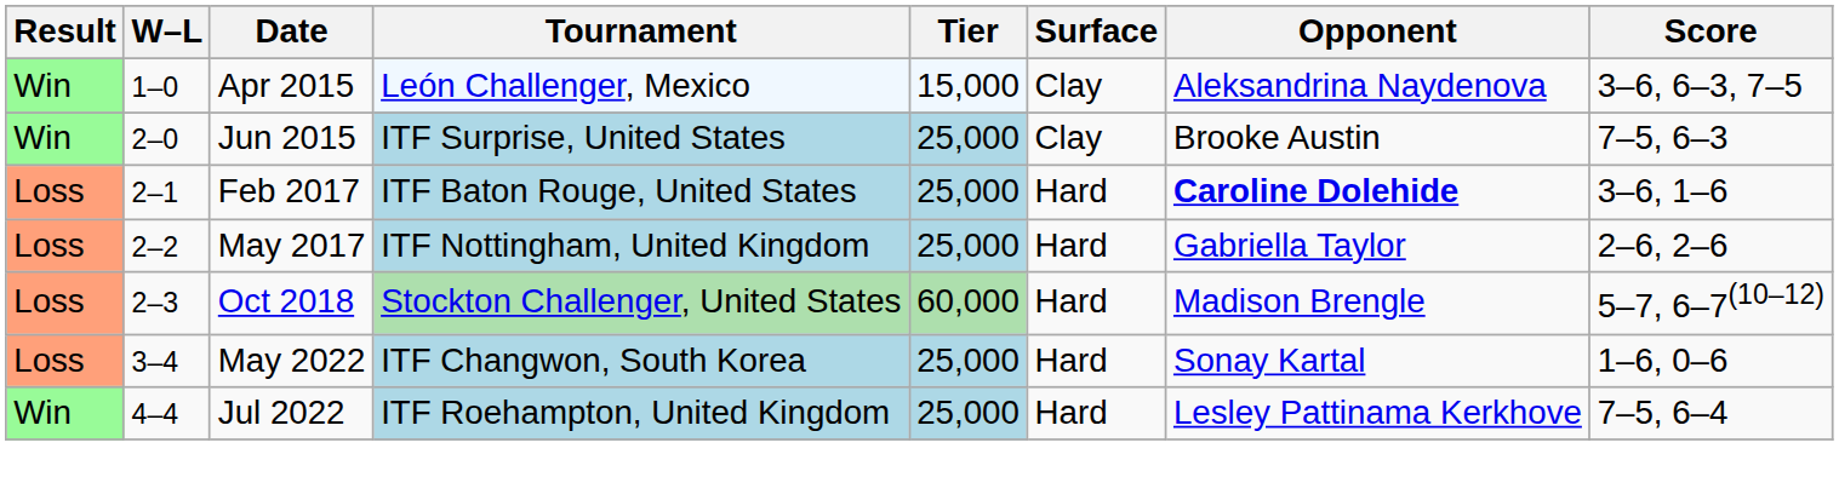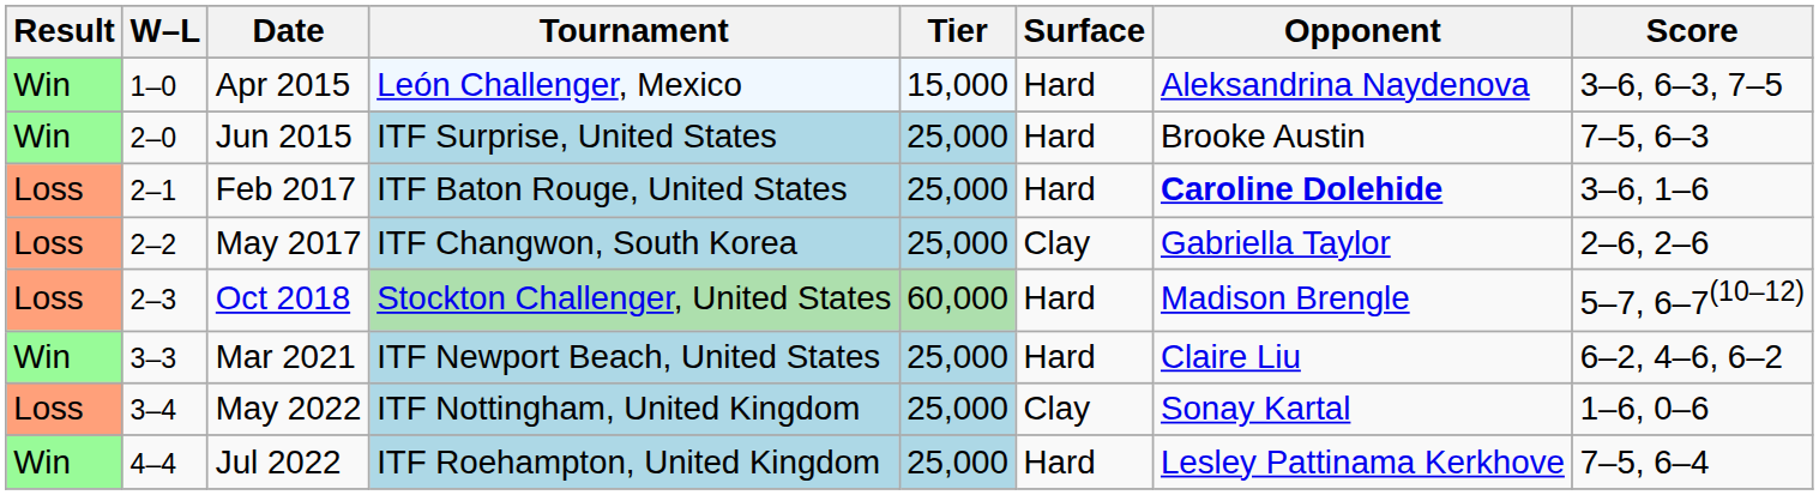Apr 2015 | Surface: Clay -> Hard
Jun 2015 | Surface: Clay -> Hard
May 2017 | Tournament: ITF Nottingham, United Kingdom -> ITF Changwon, South Korea
May 2017 | Surface: Hard -> Clay
+ row: Win | 3–3 | Mar 2021 | ITF Newport Beach, United States | 25,000 | Hard | Claire Liu | 6–2, 4–6, 6–2
May 2022 | Tournament: ITF Changwon, South Korea -> ITF Nottingham, United Kingdom
May 2022 | Surface: Hard -> Clay
